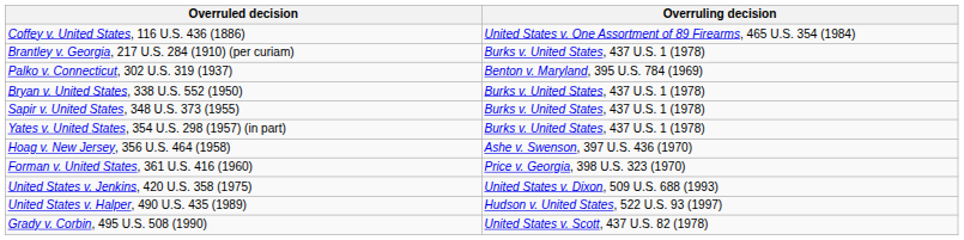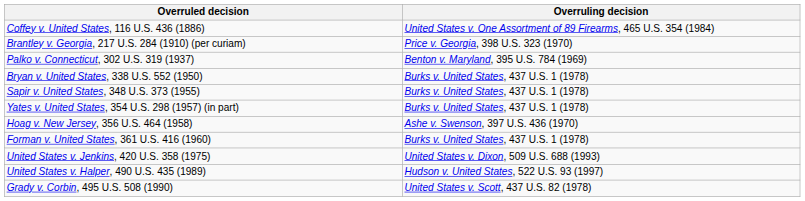Brantley v. Georgia, 217 U.S. 284 (1910) (per curiam) | Overruling decision: Burks v. United States, 437 U.S. 1 (1978) -> Price v. Georgia, 398 U.S. 323 (1970)
Forman v. United States, 361 U.S. 416 (1960) | Overruling decision: Price v. Georgia, 398 U.S. 323 (1970) -> Burks v. United States, 437 U.S. 1 (1978)
